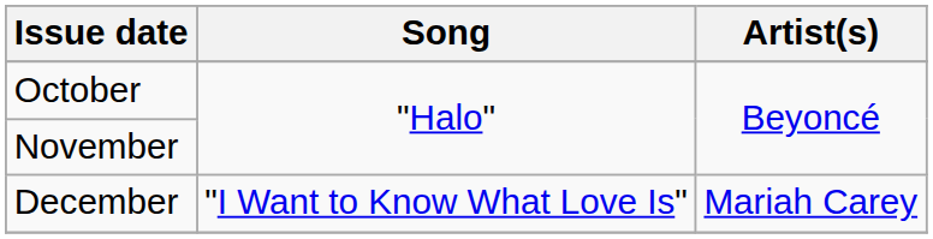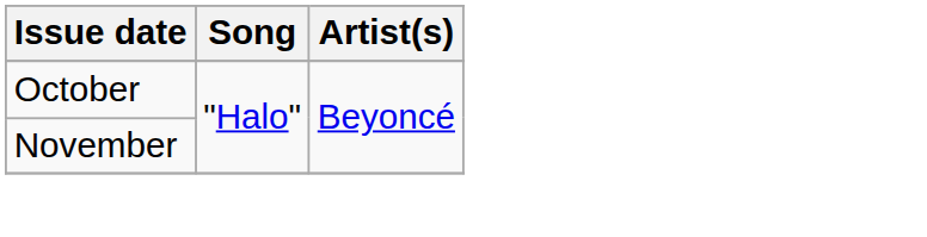- row: December | "I Want to Know What Love Is" | Mariah Carey
